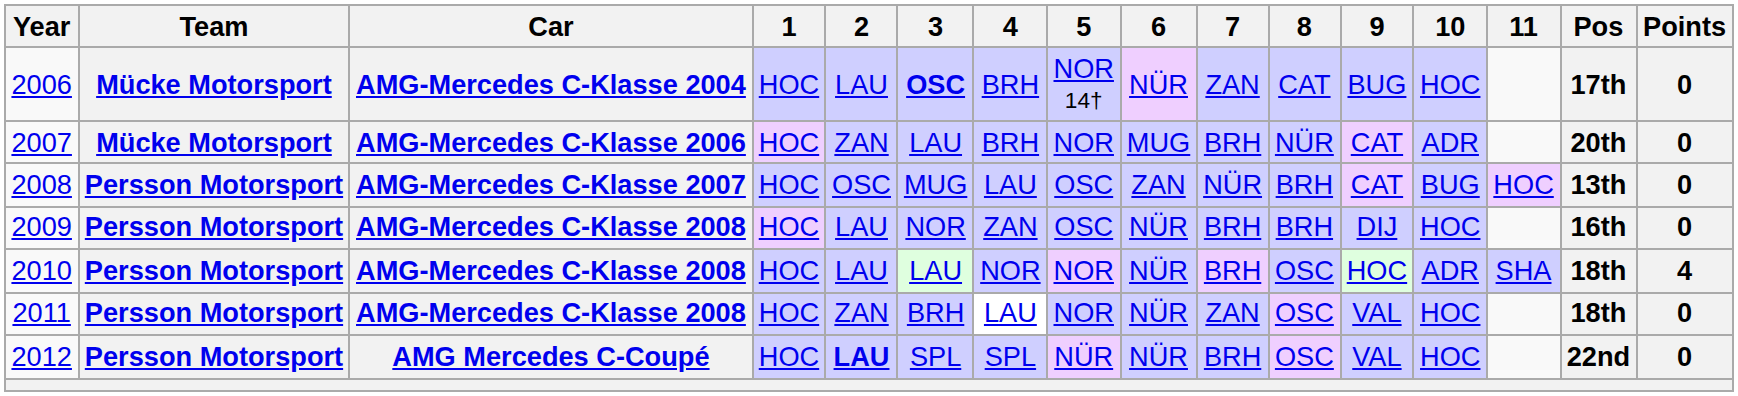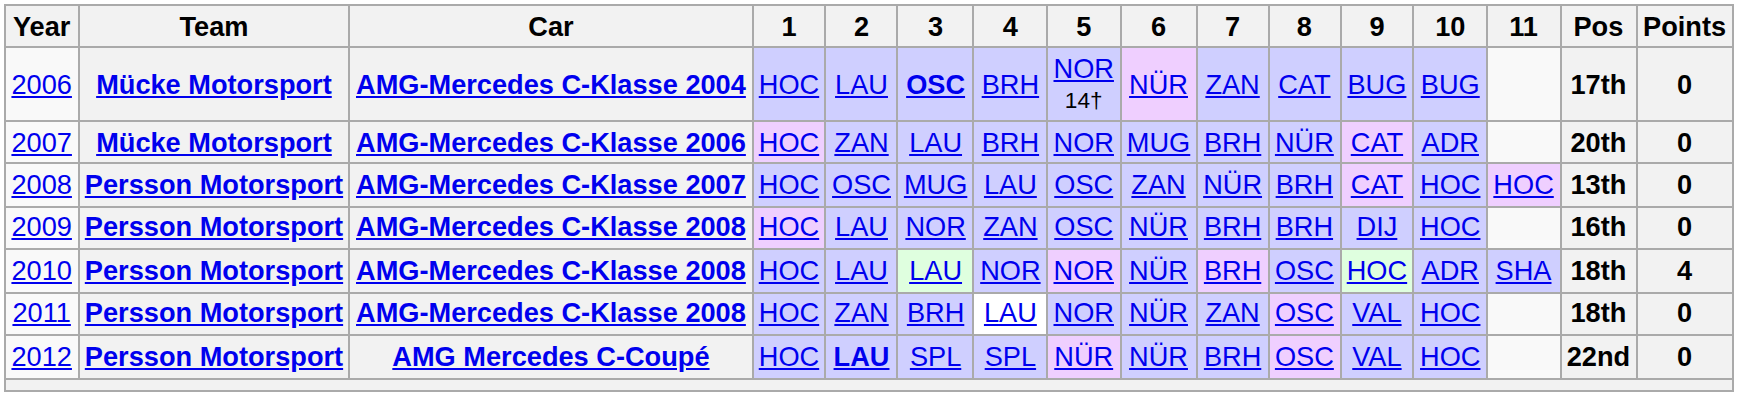2006 | 10: HOC -> BUG
2008 | 10: BUG -> HOC
